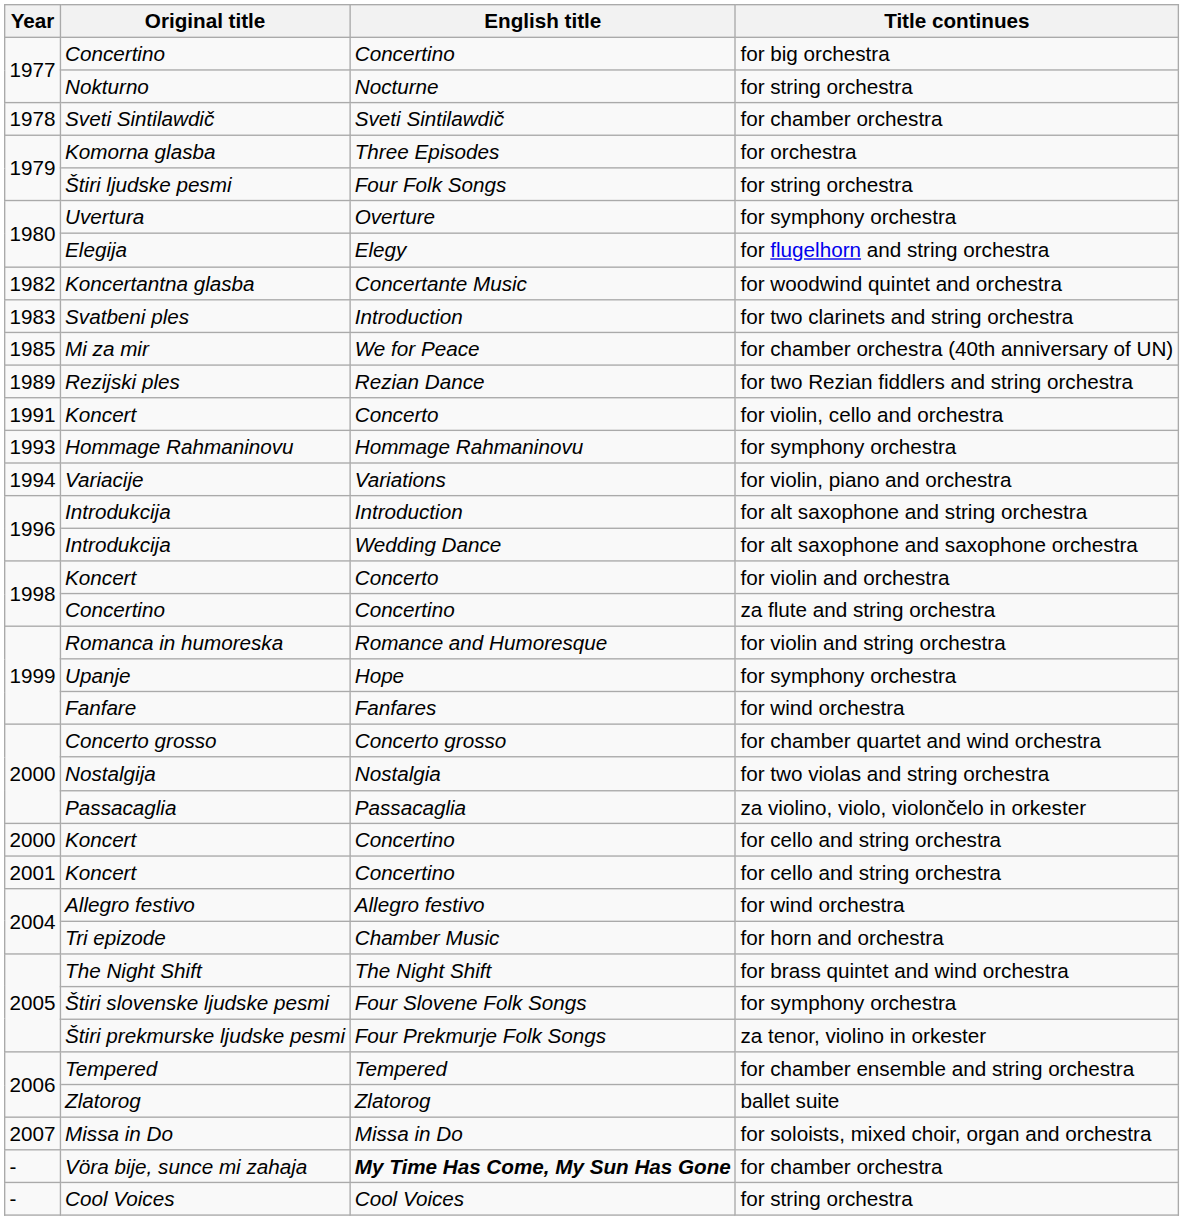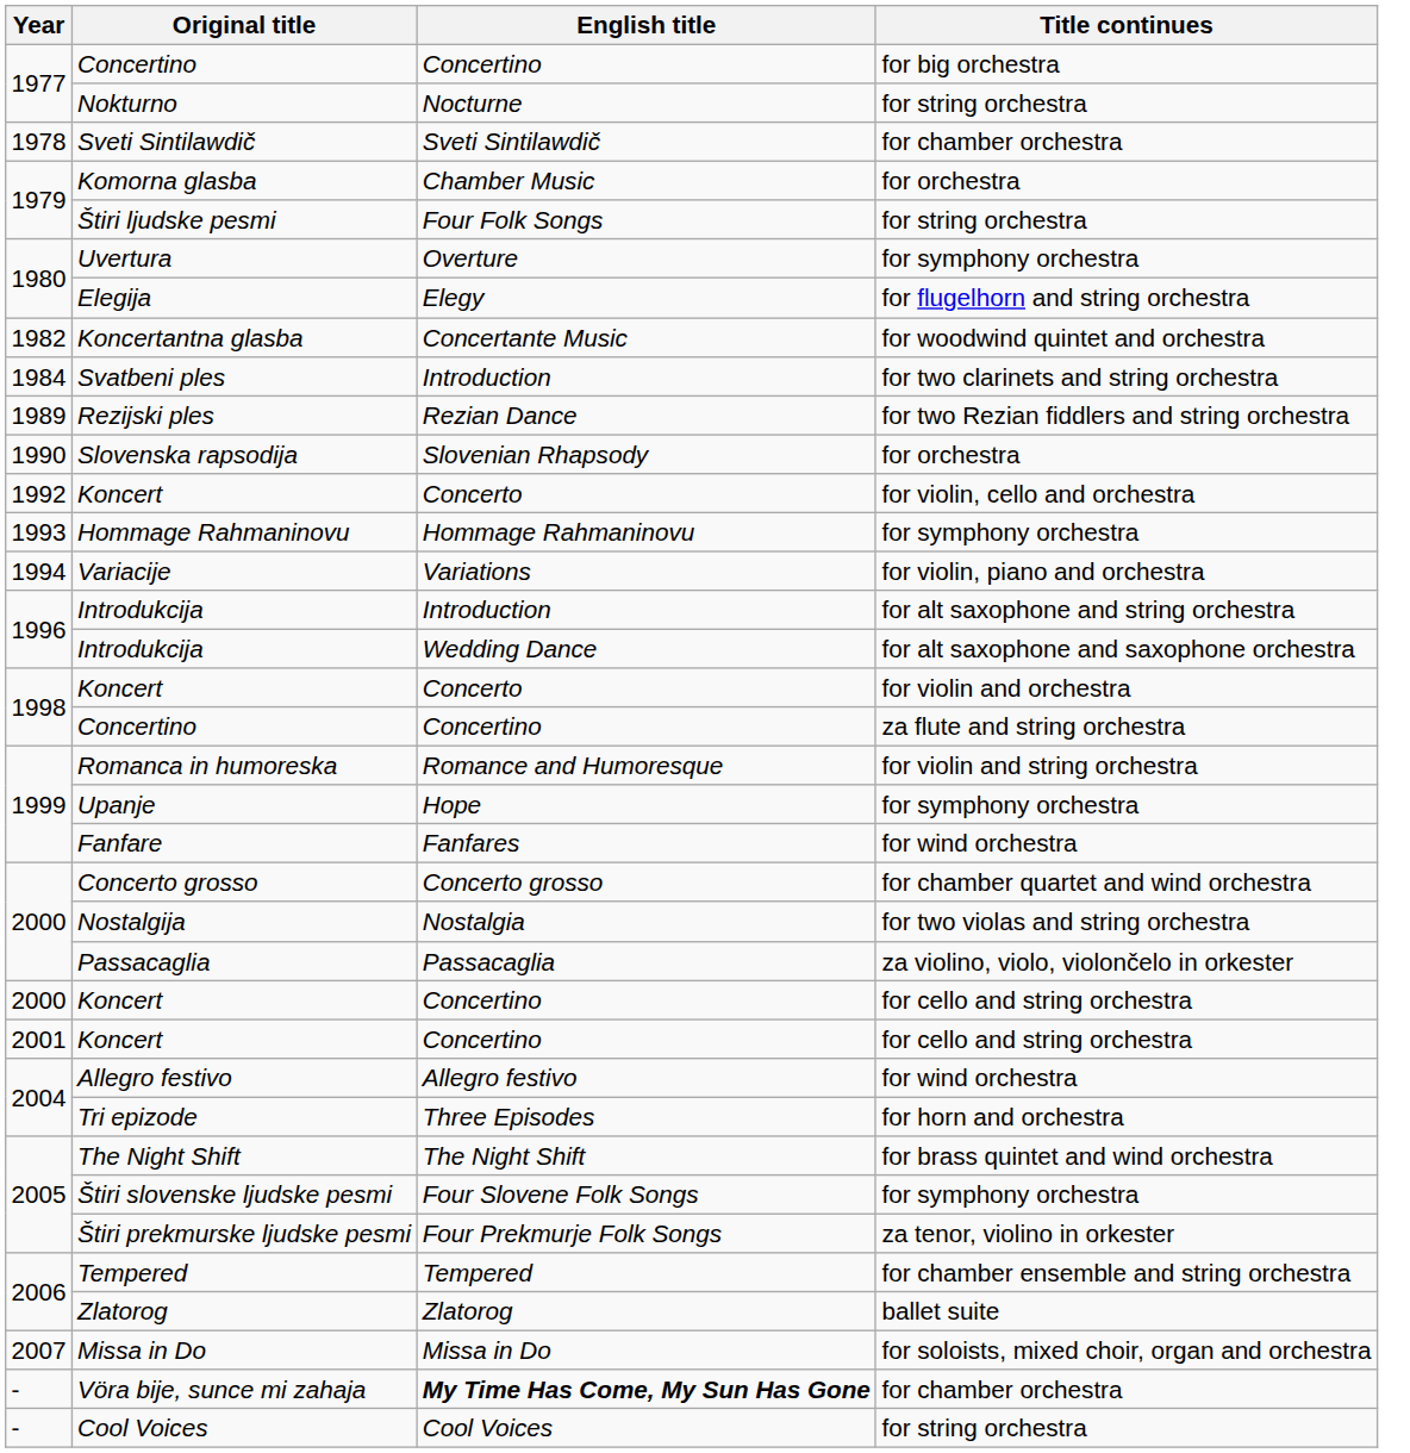Komorna glasba | English title: Three Episodes -> Chamber Music
Svatbeni ples | Year: 1983 -> 1984
- row: 1985 | Mi za mir | We for Peace | for chamber orchestra (40th anniversary of UN)
+ row: 1990 | Slovenska rapsodija | Slovenian Rhapsody | for orchestra
Koncert / for violin, cello and orchestra | Year: 1991 -> 1992
Tri epizode | English title: Chamber Music -> Three Episodes
